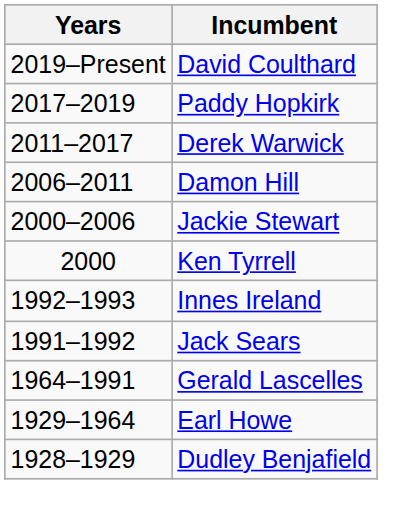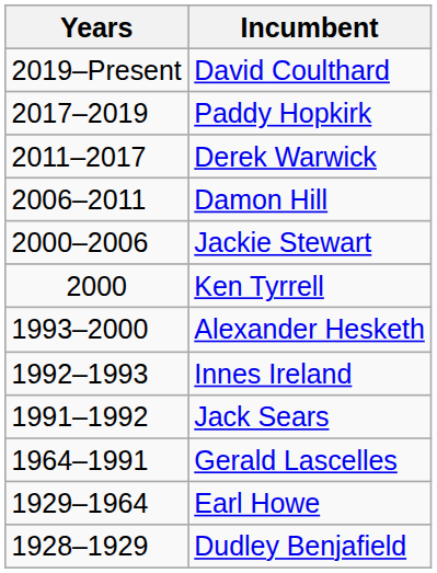+ row: 1993–2000 | Alexander Hesketh
